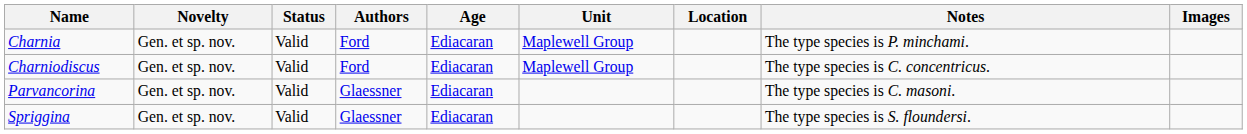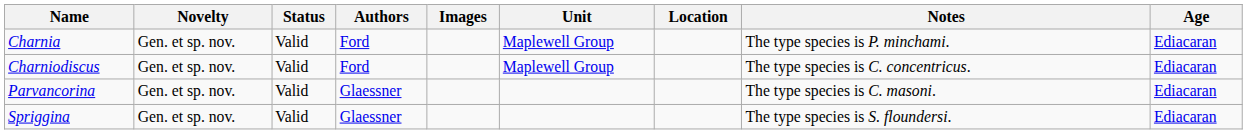columns swapped: Age <-> Images
